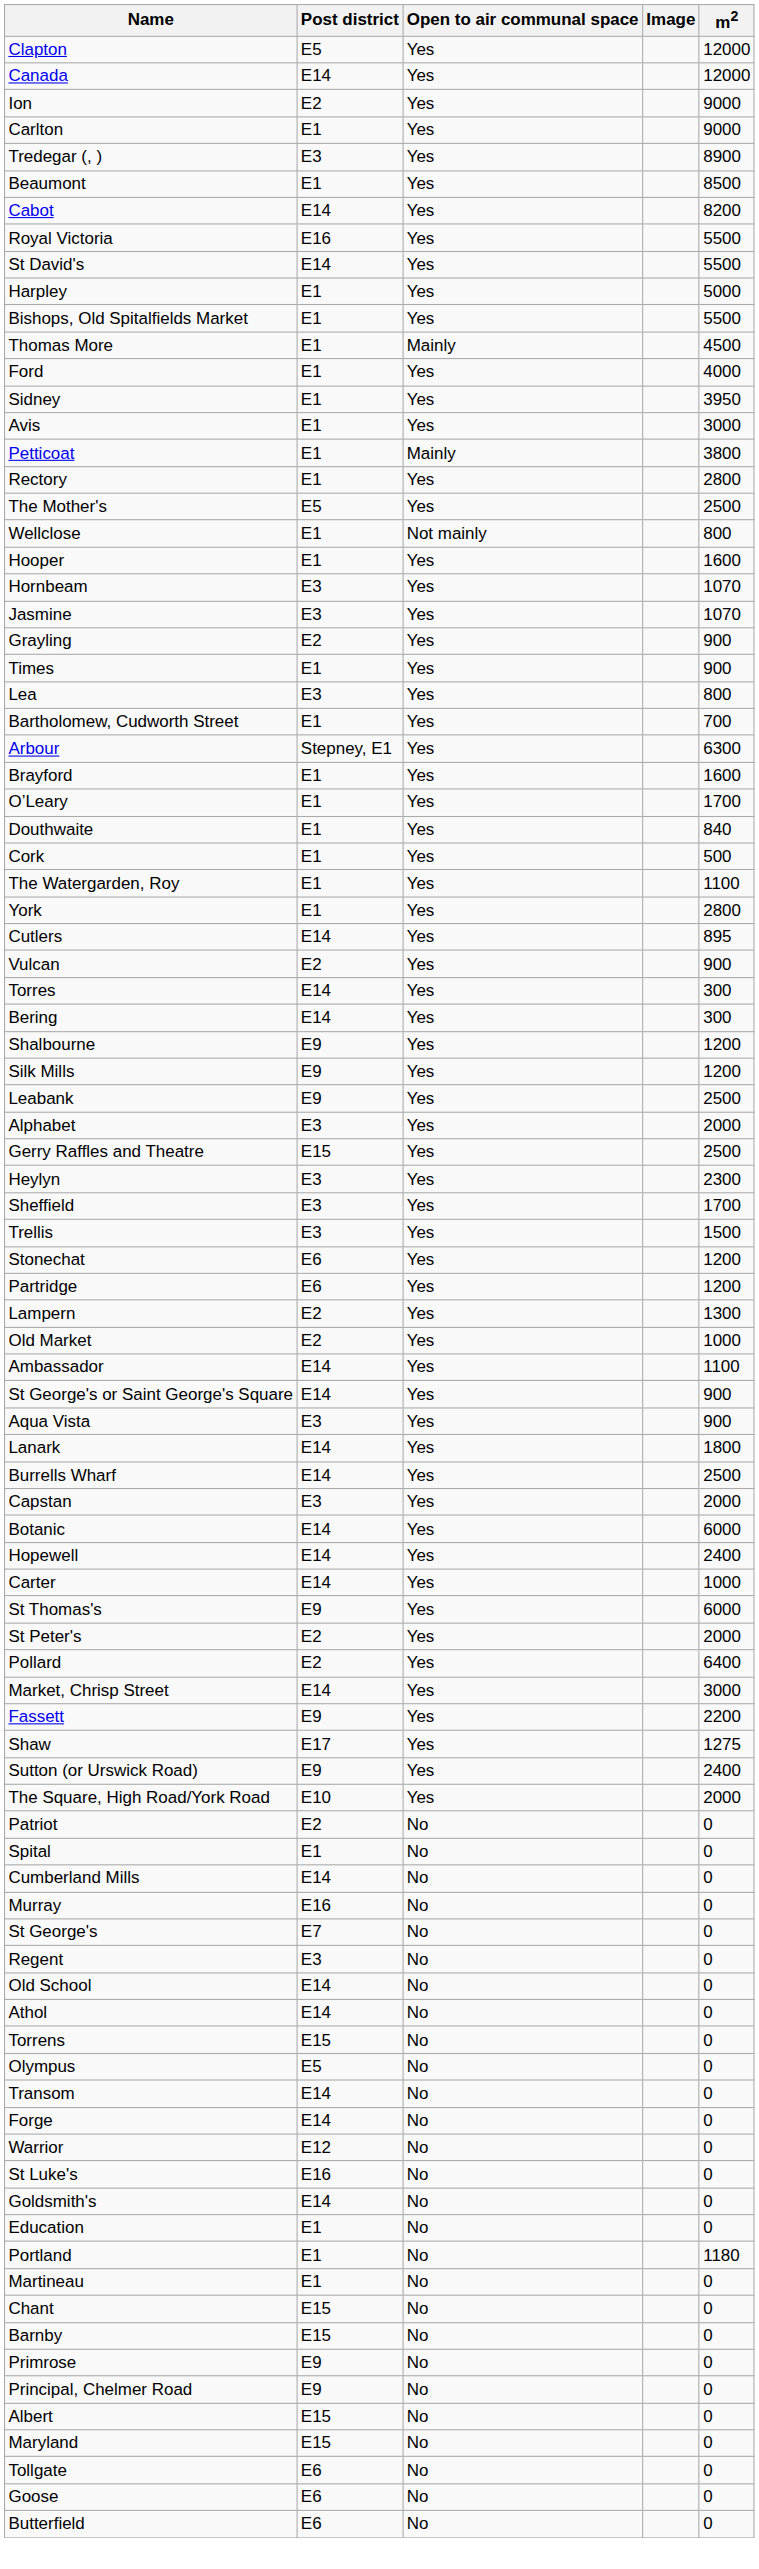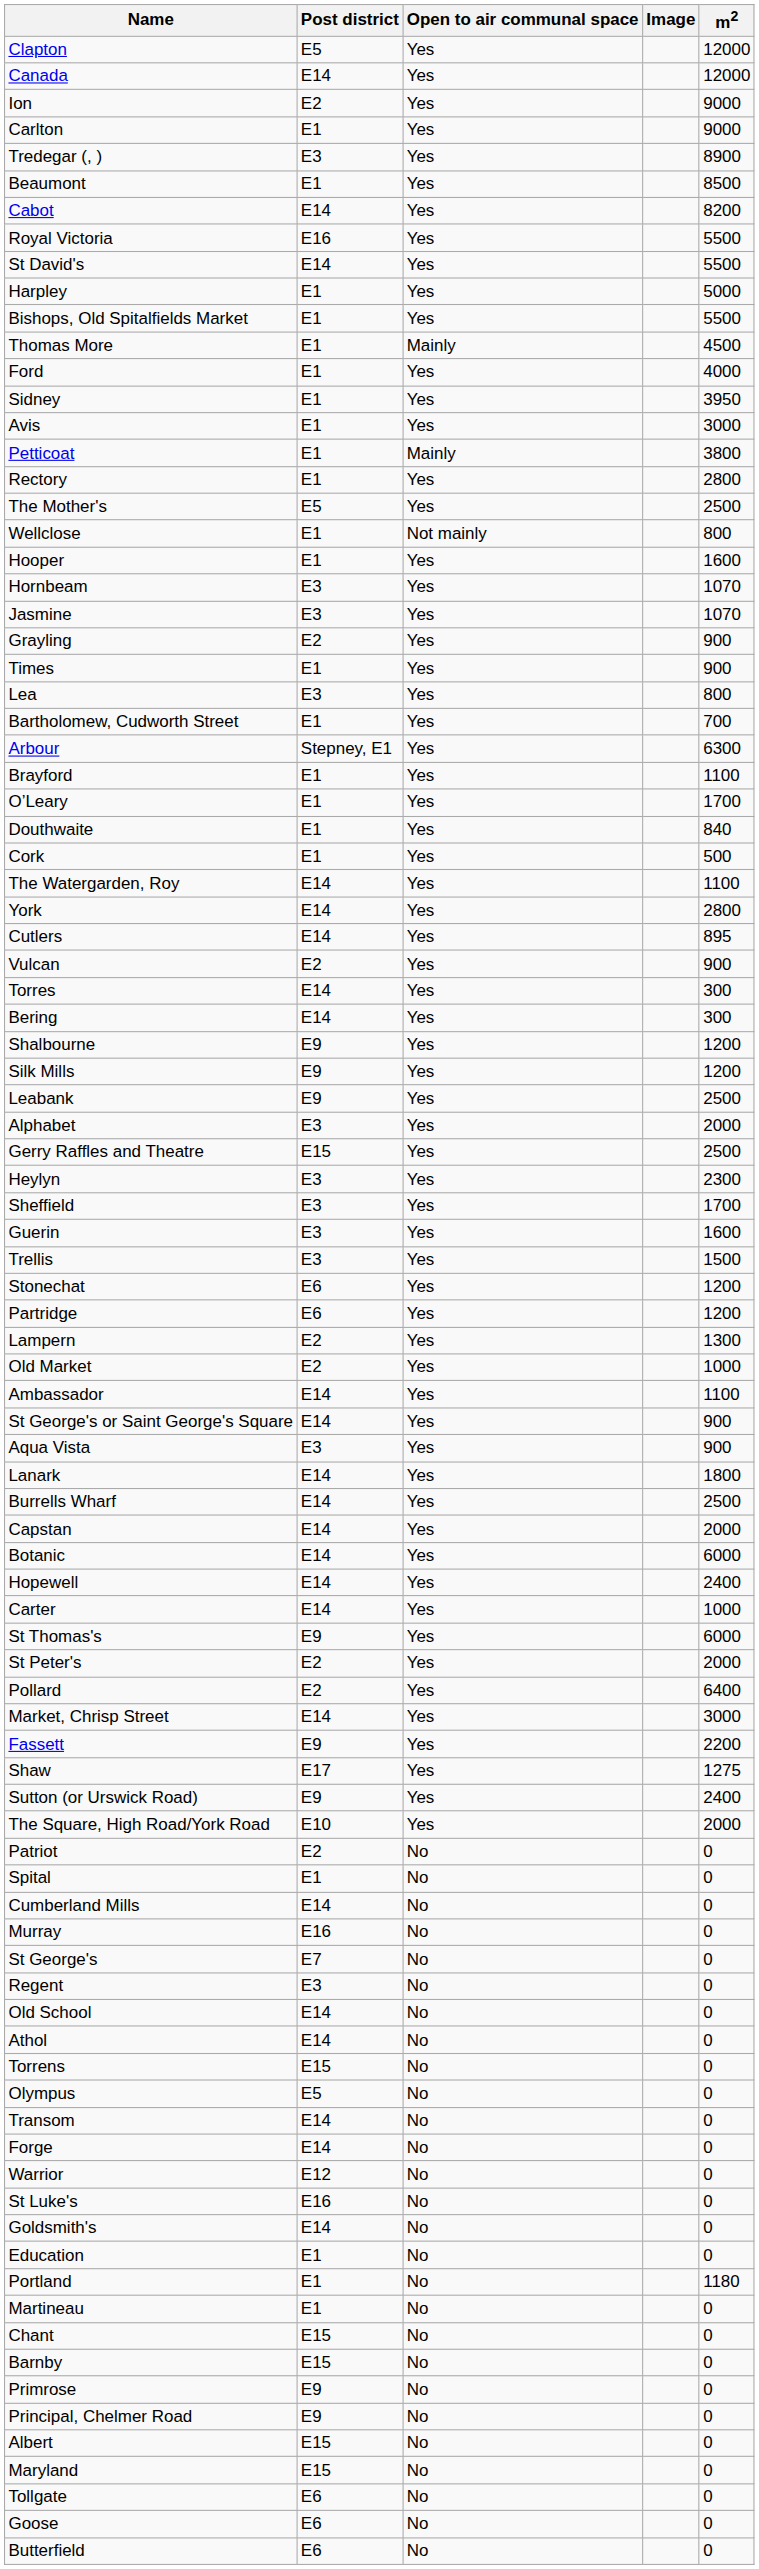Brayford | m2: 1600 -> 1100
The Watergarden, Roy | Post district: E1 -> E14
York | Post district: E1 -> E14
+ row: Guerin | E3 | Yes | 1600
Capstan | Post district: E3 -> E14
